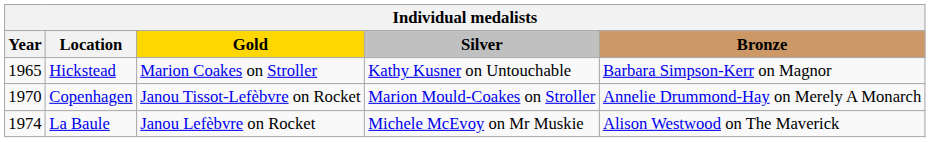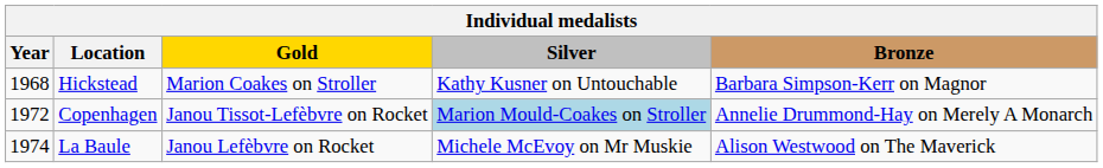Hickstead | Year: 1965 -> 1968
Copenhagen | Year: 1970 -> 1972
Copenhagen | Silver: no background -> lightblue background
